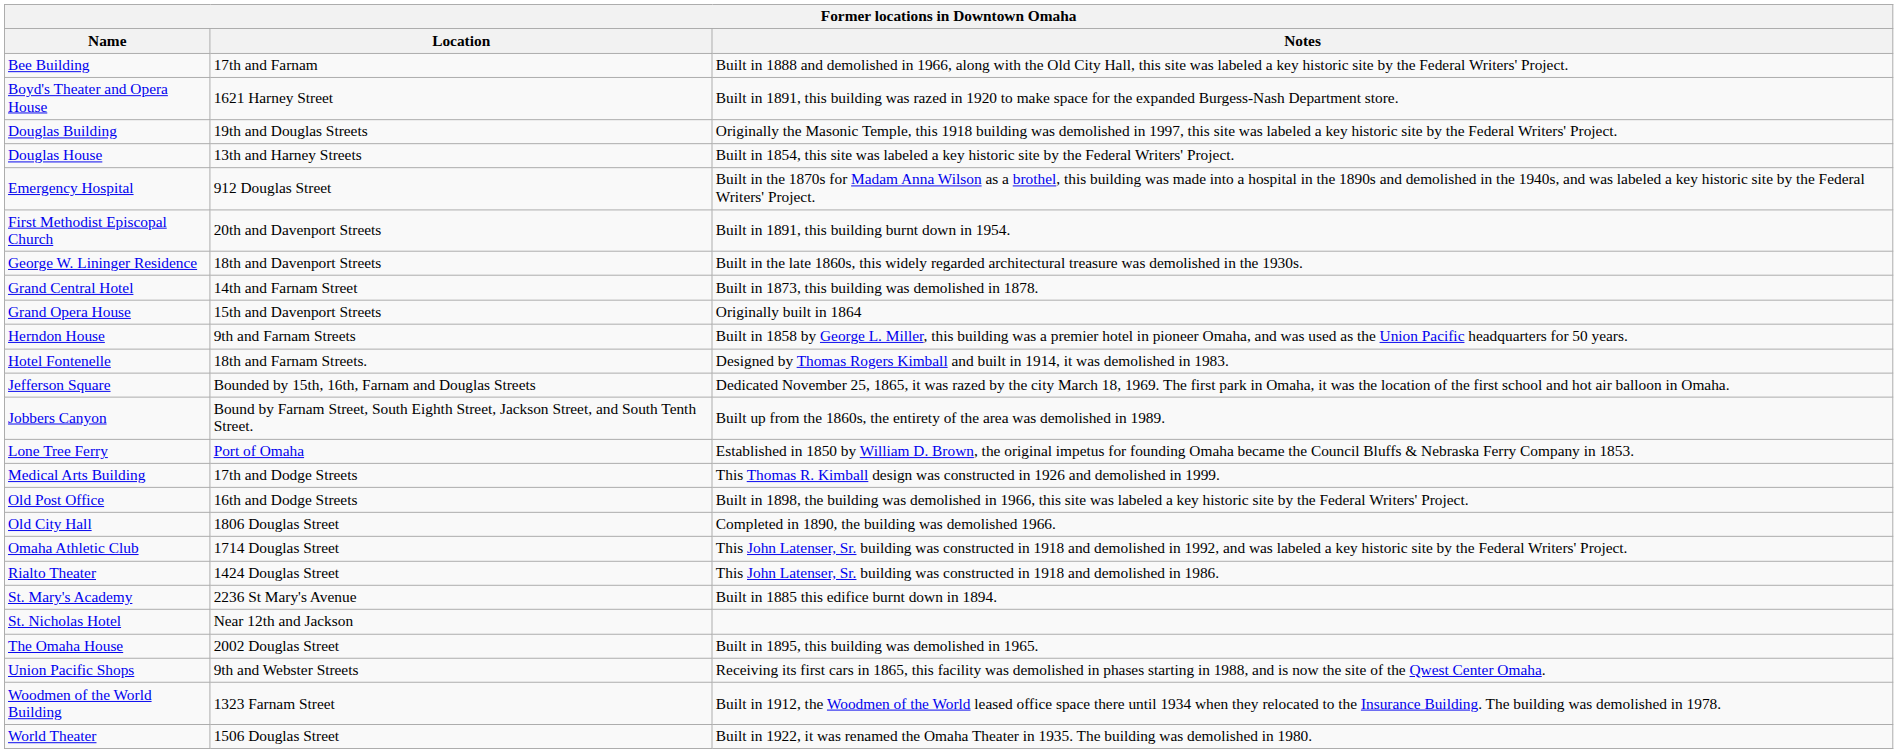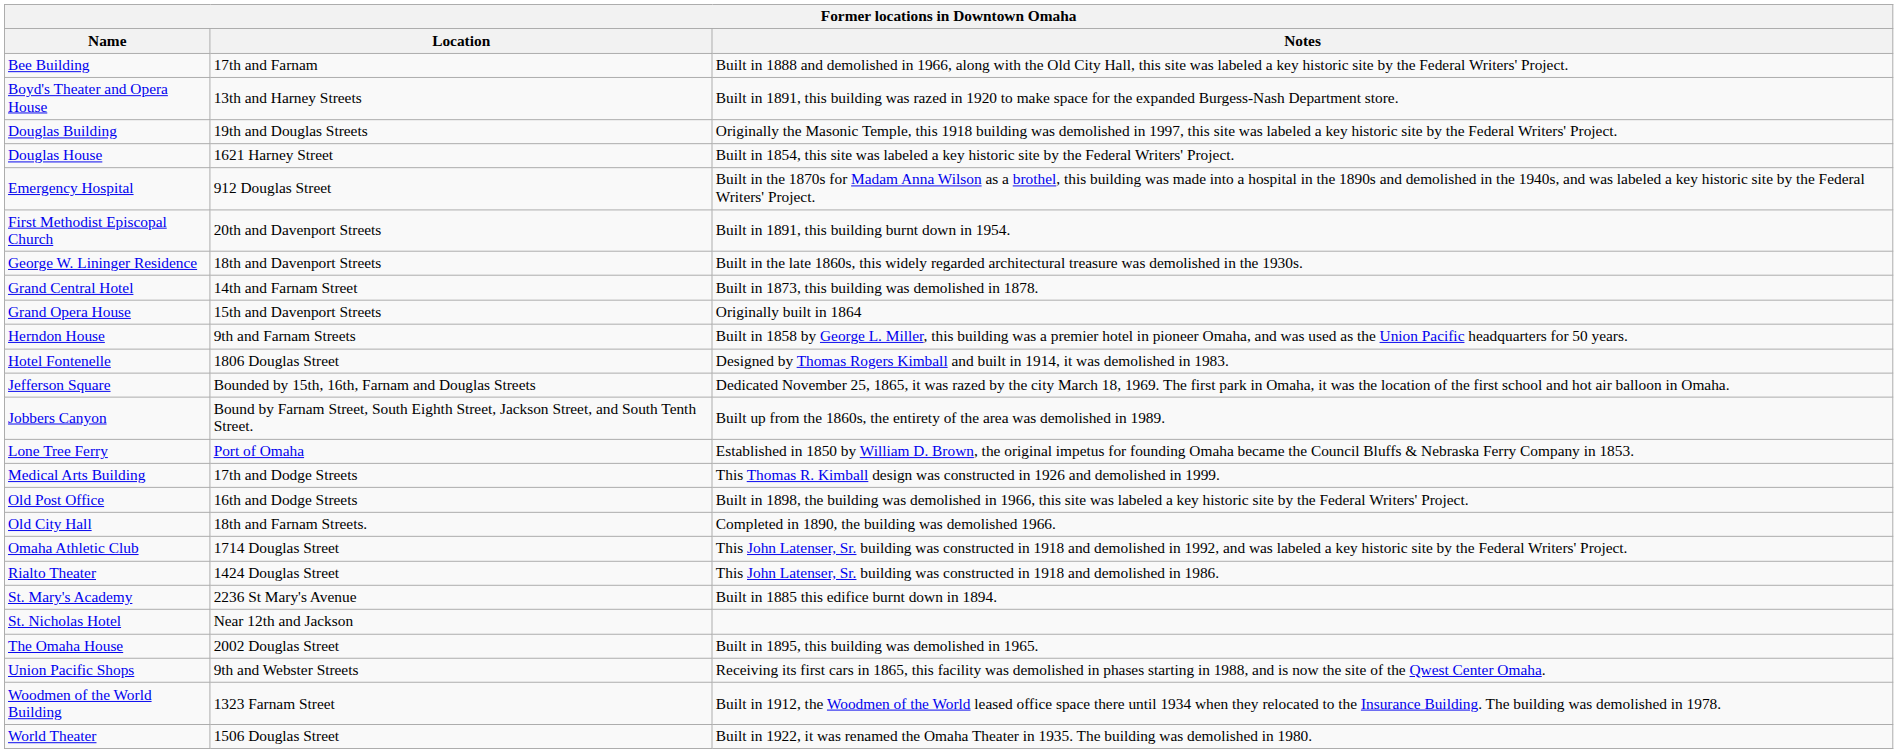Boyd's Theater and Opera House | Location: 1621 Harney Street -> 13th and Harney Streets
Douglas House | Location: 13th and Harney Streets -> 1621 Harney Street
Hotel Fontenelle | Location: 18th and Farnam Streets. -> 1806 Douglas Street
Old City Hall | Location: 1806 Douglas Street -> 18th and Farnam Streets.
